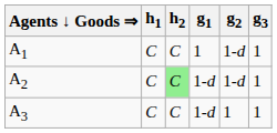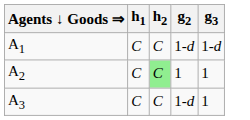- column: g1 | 1 | 1-d | 1-d
A1 | g3: 1 -> 1-d
A2 | g2: 1-d -> 1
A3 | g2: 1 -> 1-d
